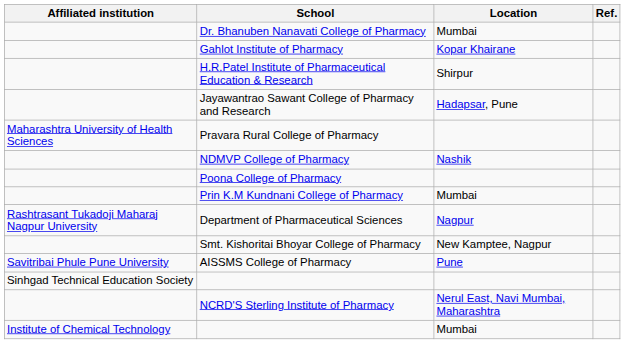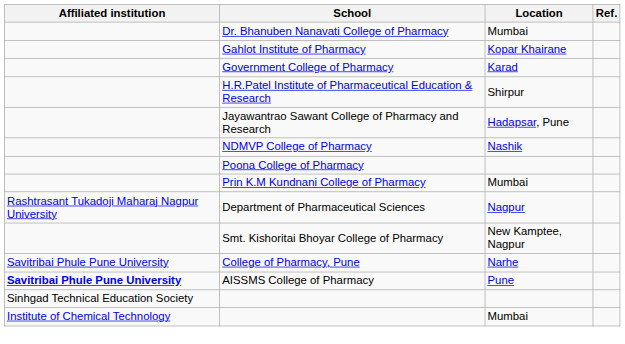+ row: Government College of Pharmacy | Karad
- row: Maharashtra University of Health Sciences | Pravara Rural College of Pharmacy
+ row: Savitribai Phule Pune University | College of Pharmacy, Pune | Narhe
AISSMS College of Pharmacy | Affiliated institution: normal -> bold
- row: NCRD'S Sterling Institute of Pharmacy | Nerul East, Navi Mumbai, Maharashtra
